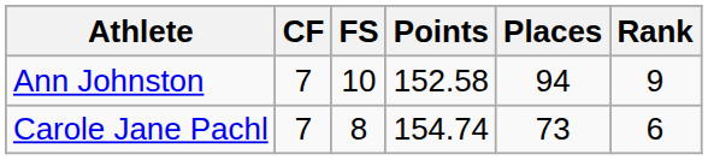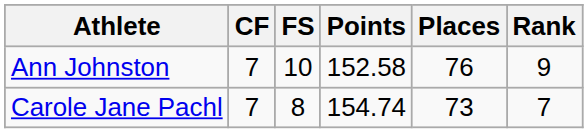Ann Johnston | Places: 94 -> 76
Carole Jane Pachl | Rank: 6 -> 7
